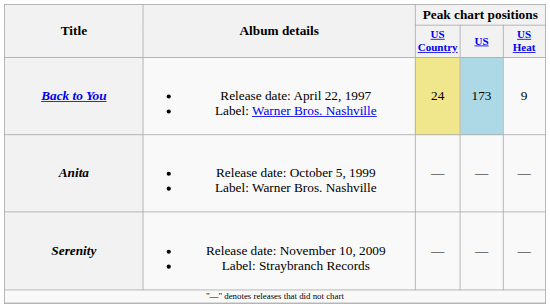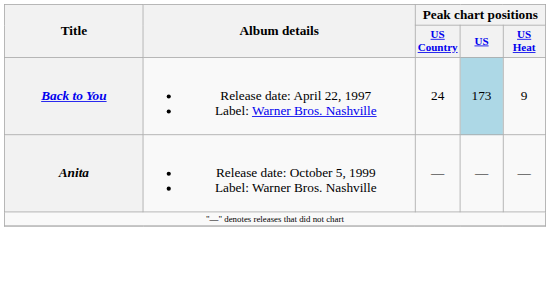Back to You | Peak chart positions / US Country: khaki background -> no background
- row: Serenity | Release date: November 10, 2009 Label: Straybranch Records | — | — | —
